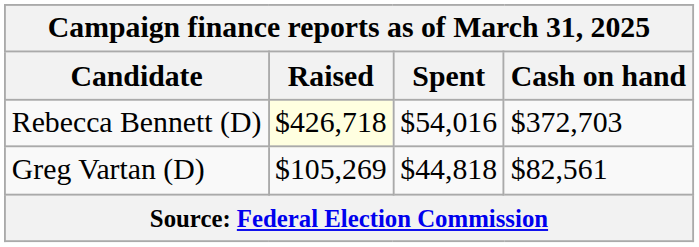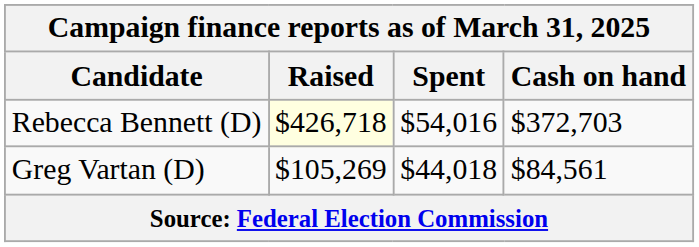Greg Vartan (D) | Spent: $44,818 -> $44,018
Greg Vartan (D) | Cash on hand: $82,561 -> $84,561
